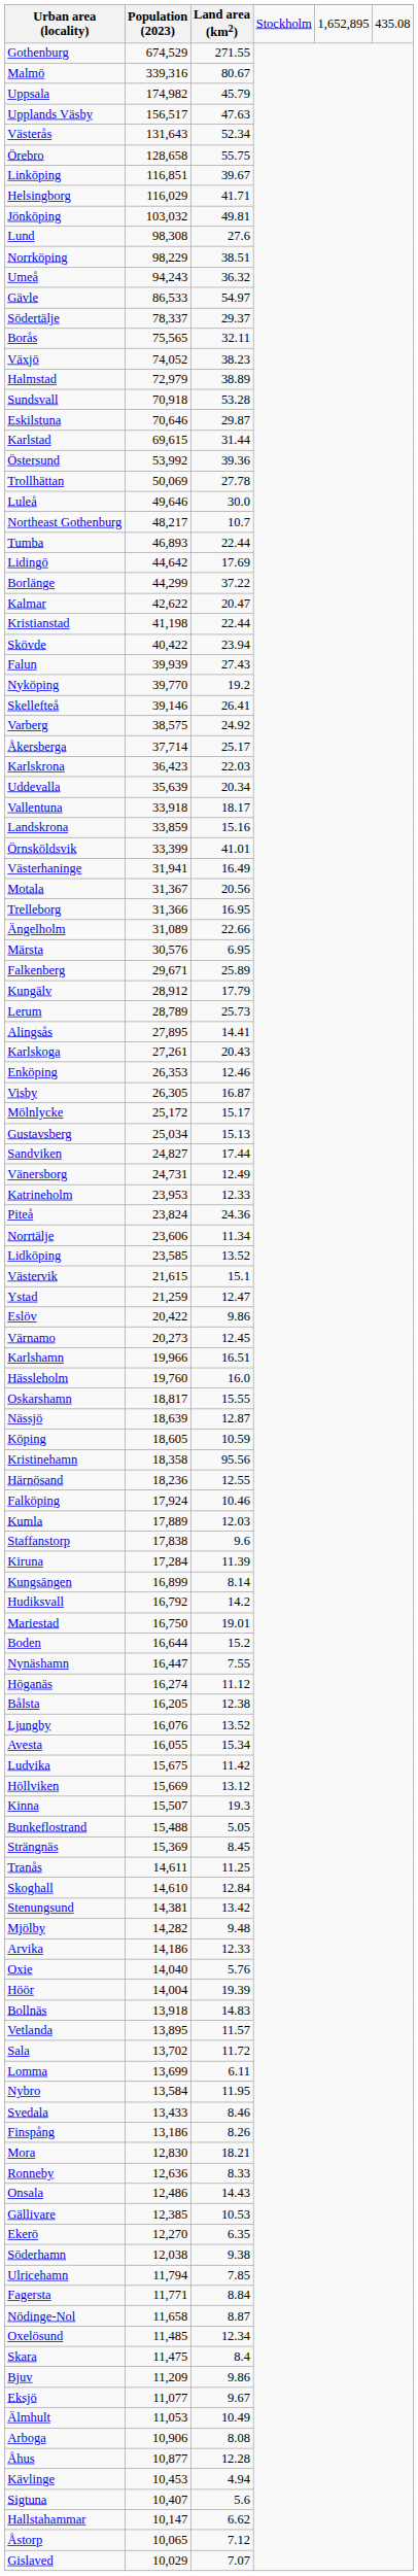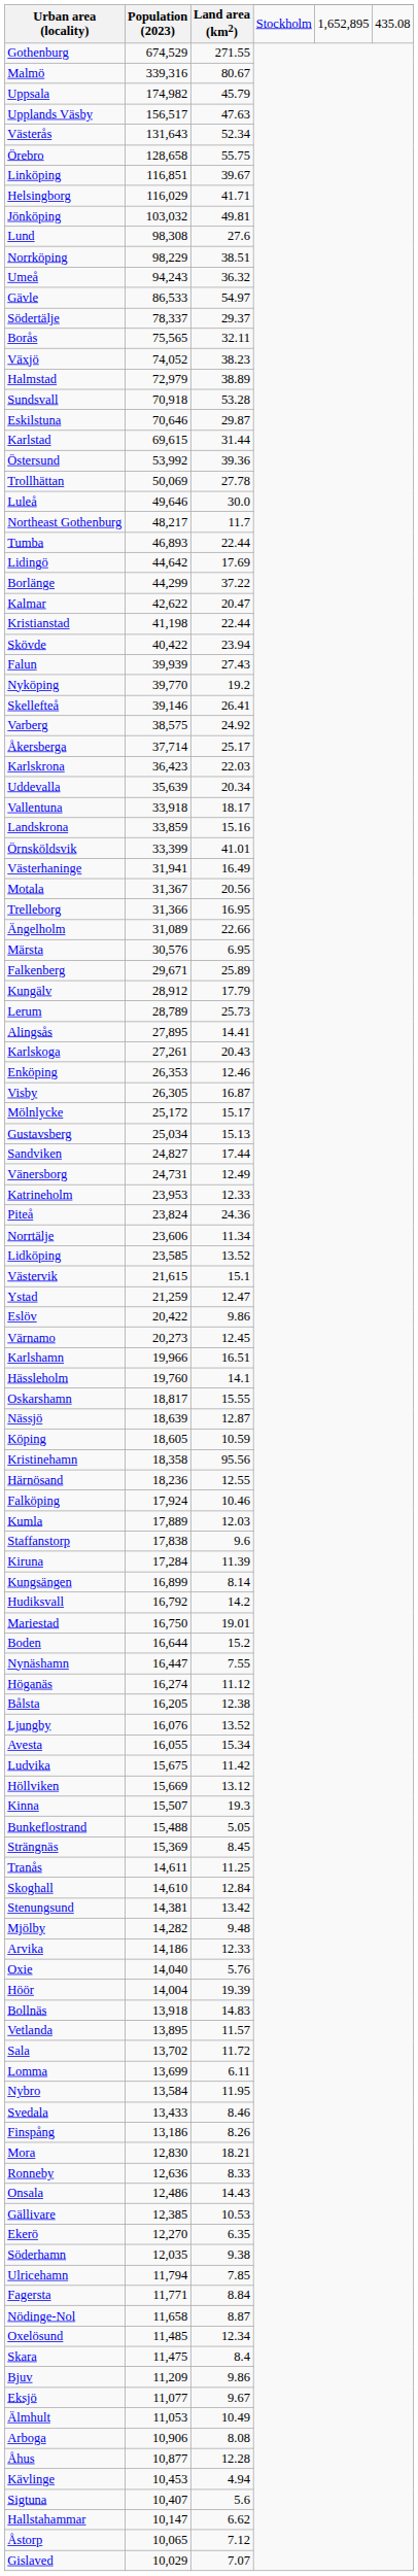Northeast Gothenburg | Land area (km2): 10.7 -> 11.7
Hässleholm | Land area (km2): 16.0 -> 14.1
Söderhamn | Population (2023): 12,038 -> 12,035
